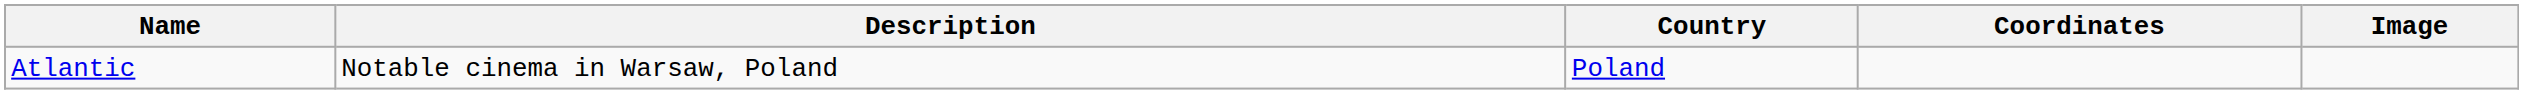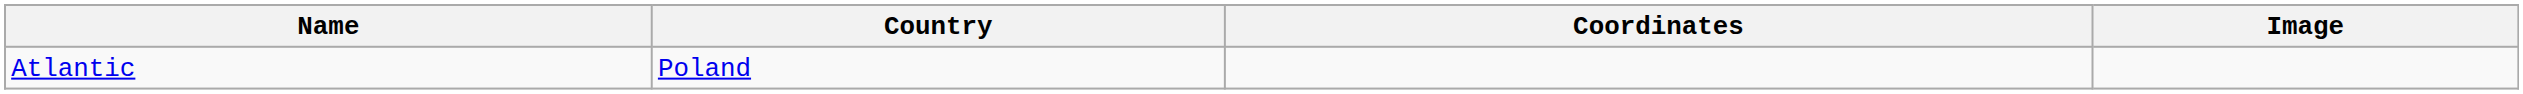- column: Description | Notable cinema in Warsaw, Poland
